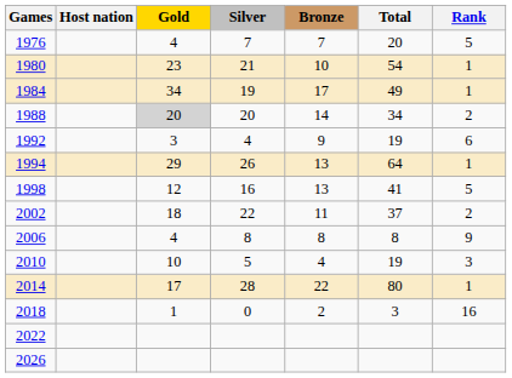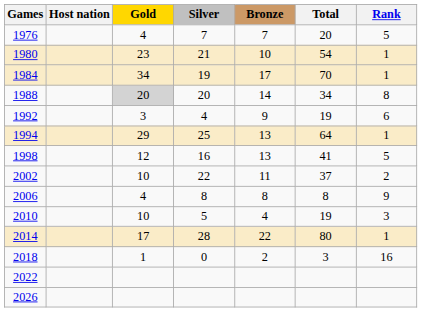1984 | Total: 49 -> 70
1988 | Rank: 2 -> 8
1994 | Silver: 26 -> 25
2002 | Gold: 18 -> 10
